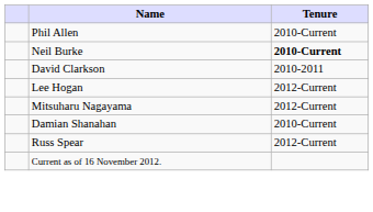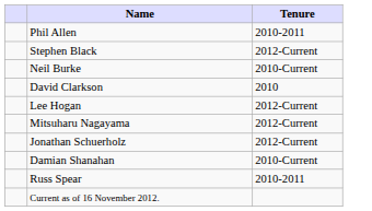Phil Allen | Tenure: 2010-Current -> 2010-2011
+ row: Stephen Black | 2012-Current
Neil Burke | Tenure: bold -> normal
David Clarkson | Tenure: 2010-2011 -> 2010
+ row: Jonathan Schuerholz | 2012-Current
Russ Spear | Tenure: 2012-Current -> 2010-2011
